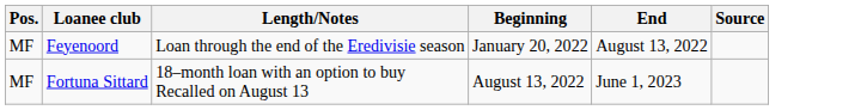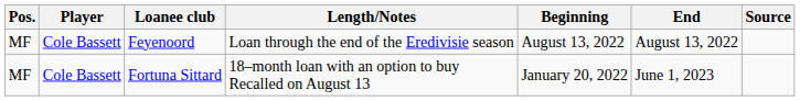+ column: Player | Cole Bassett | Cole Bassett
Feyenoord | Beginning: January 20, 2022 -> August 13, 2022
Fortuna Sittard | Beginning: August 13, 2022 -> January 20, 2022
